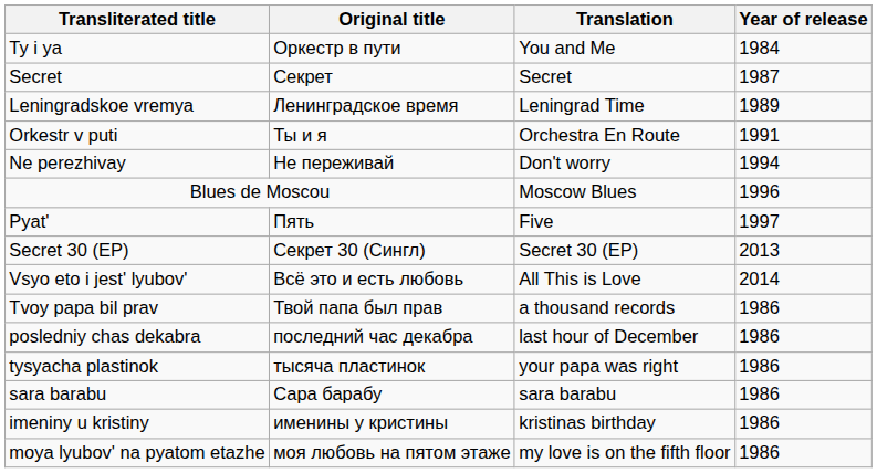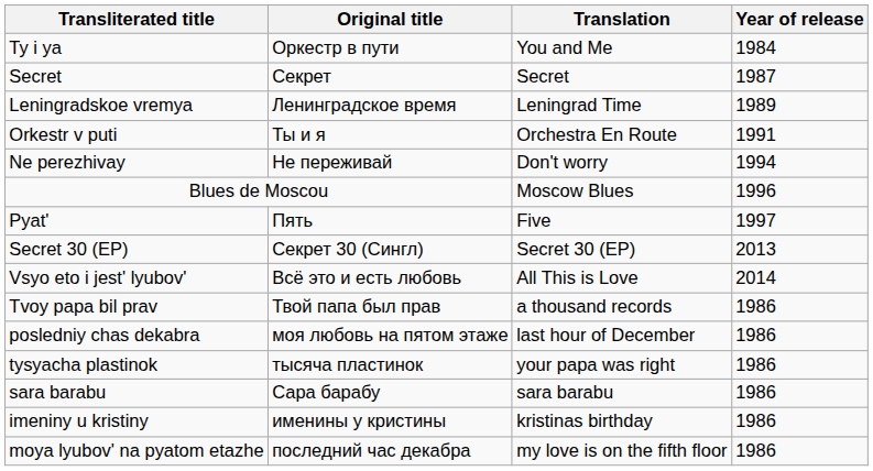posledniy chas dekabra | Original title: последний час декабра -> моя любовь на пятом этаже
moya lyubov' na pyatom etazhe | Original title: моя любовь на пятом этаже -> последний час декабра
